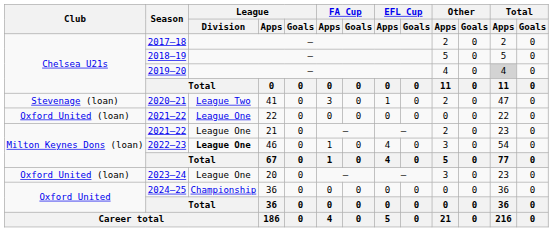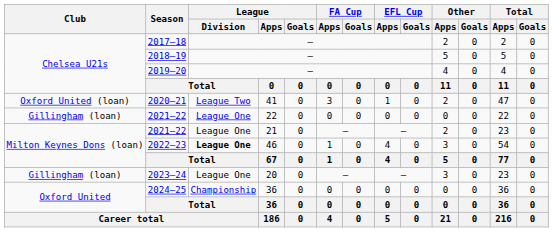2019–20 | Total / Apps: lightgrey background -> no background
2020–21 | Club: Stevenage (loan) -> Oxford United (loan)
2021–22 / 22 | Club: Oxford United (loan) -> Gillingham (loan)
2023–24 | Club: Oxford United (loan) -> Gillingham (loan)
